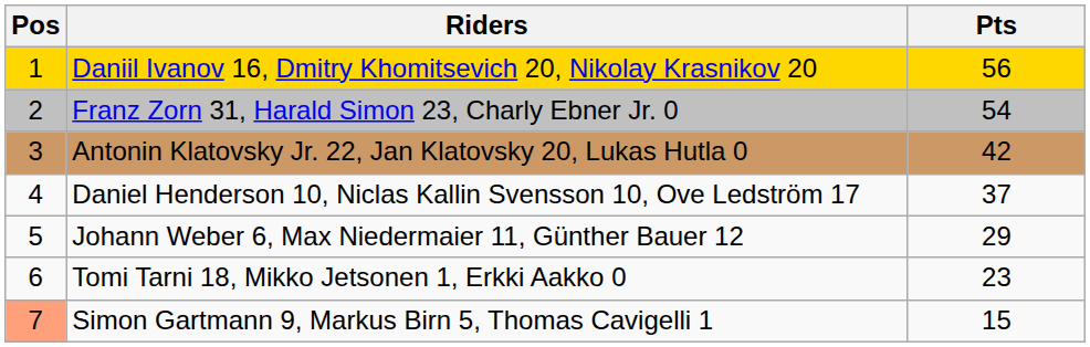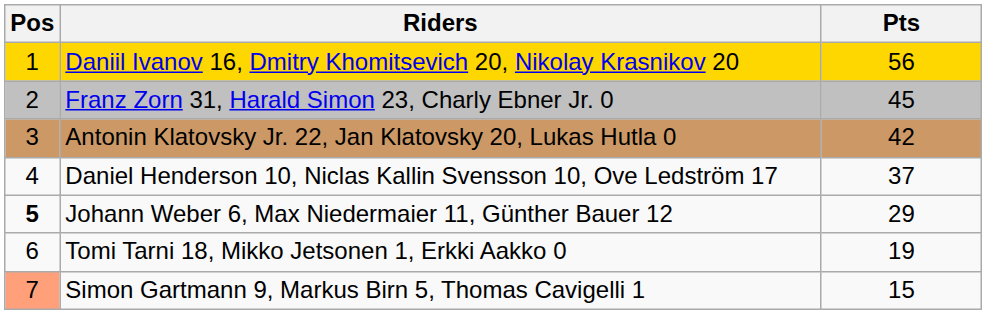Franz Zorn 31, Harald Simon 23, Charly Ebner Jr. 0 | Pts: 54 -> 45
Johann Weber 6, Max Niedermaier 11, Günther Bauer 12 | Pos: normal -> bold
Tomi Tarni 18, Mikko Jetsonen 1, Erkki Aakko 0 | Pts: 23 -> 19
